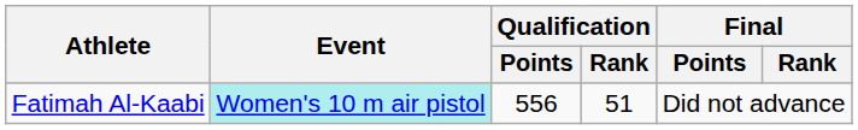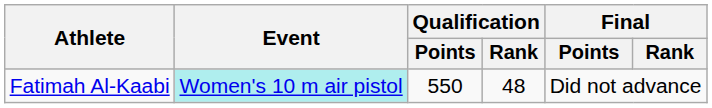Fatimah Al-Kaabi | Qualification / Points: 556 -> 550
Fatimah Al-Kaabi | Qualification / Rank: 51 -> 48
